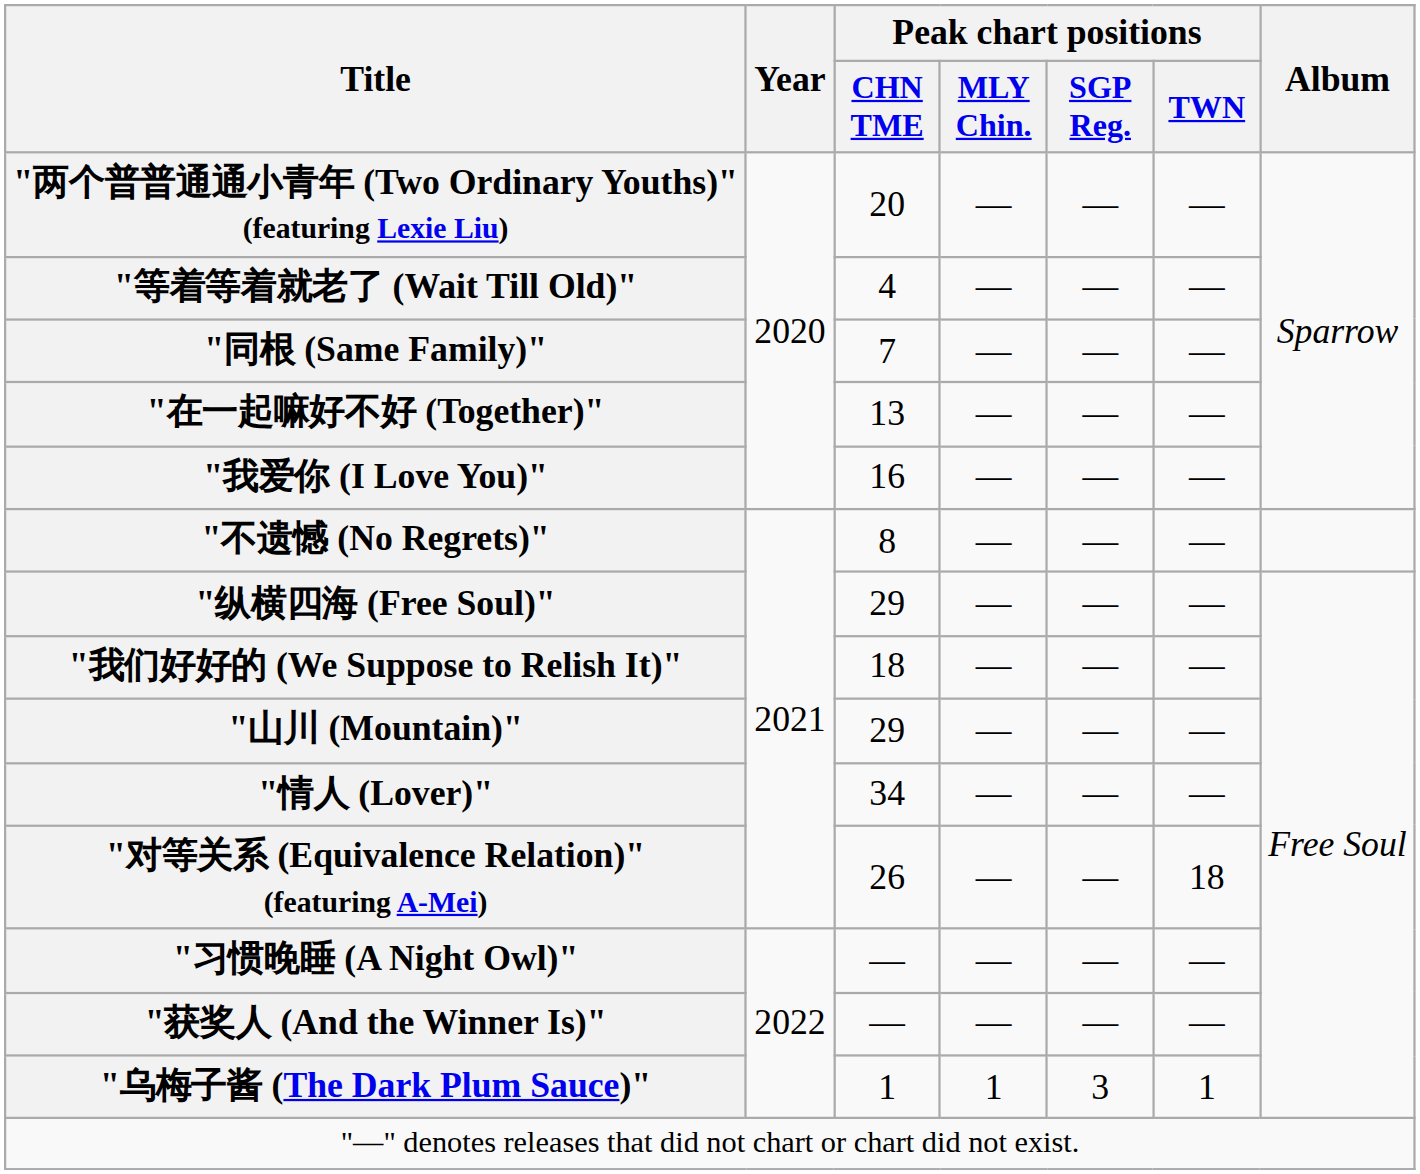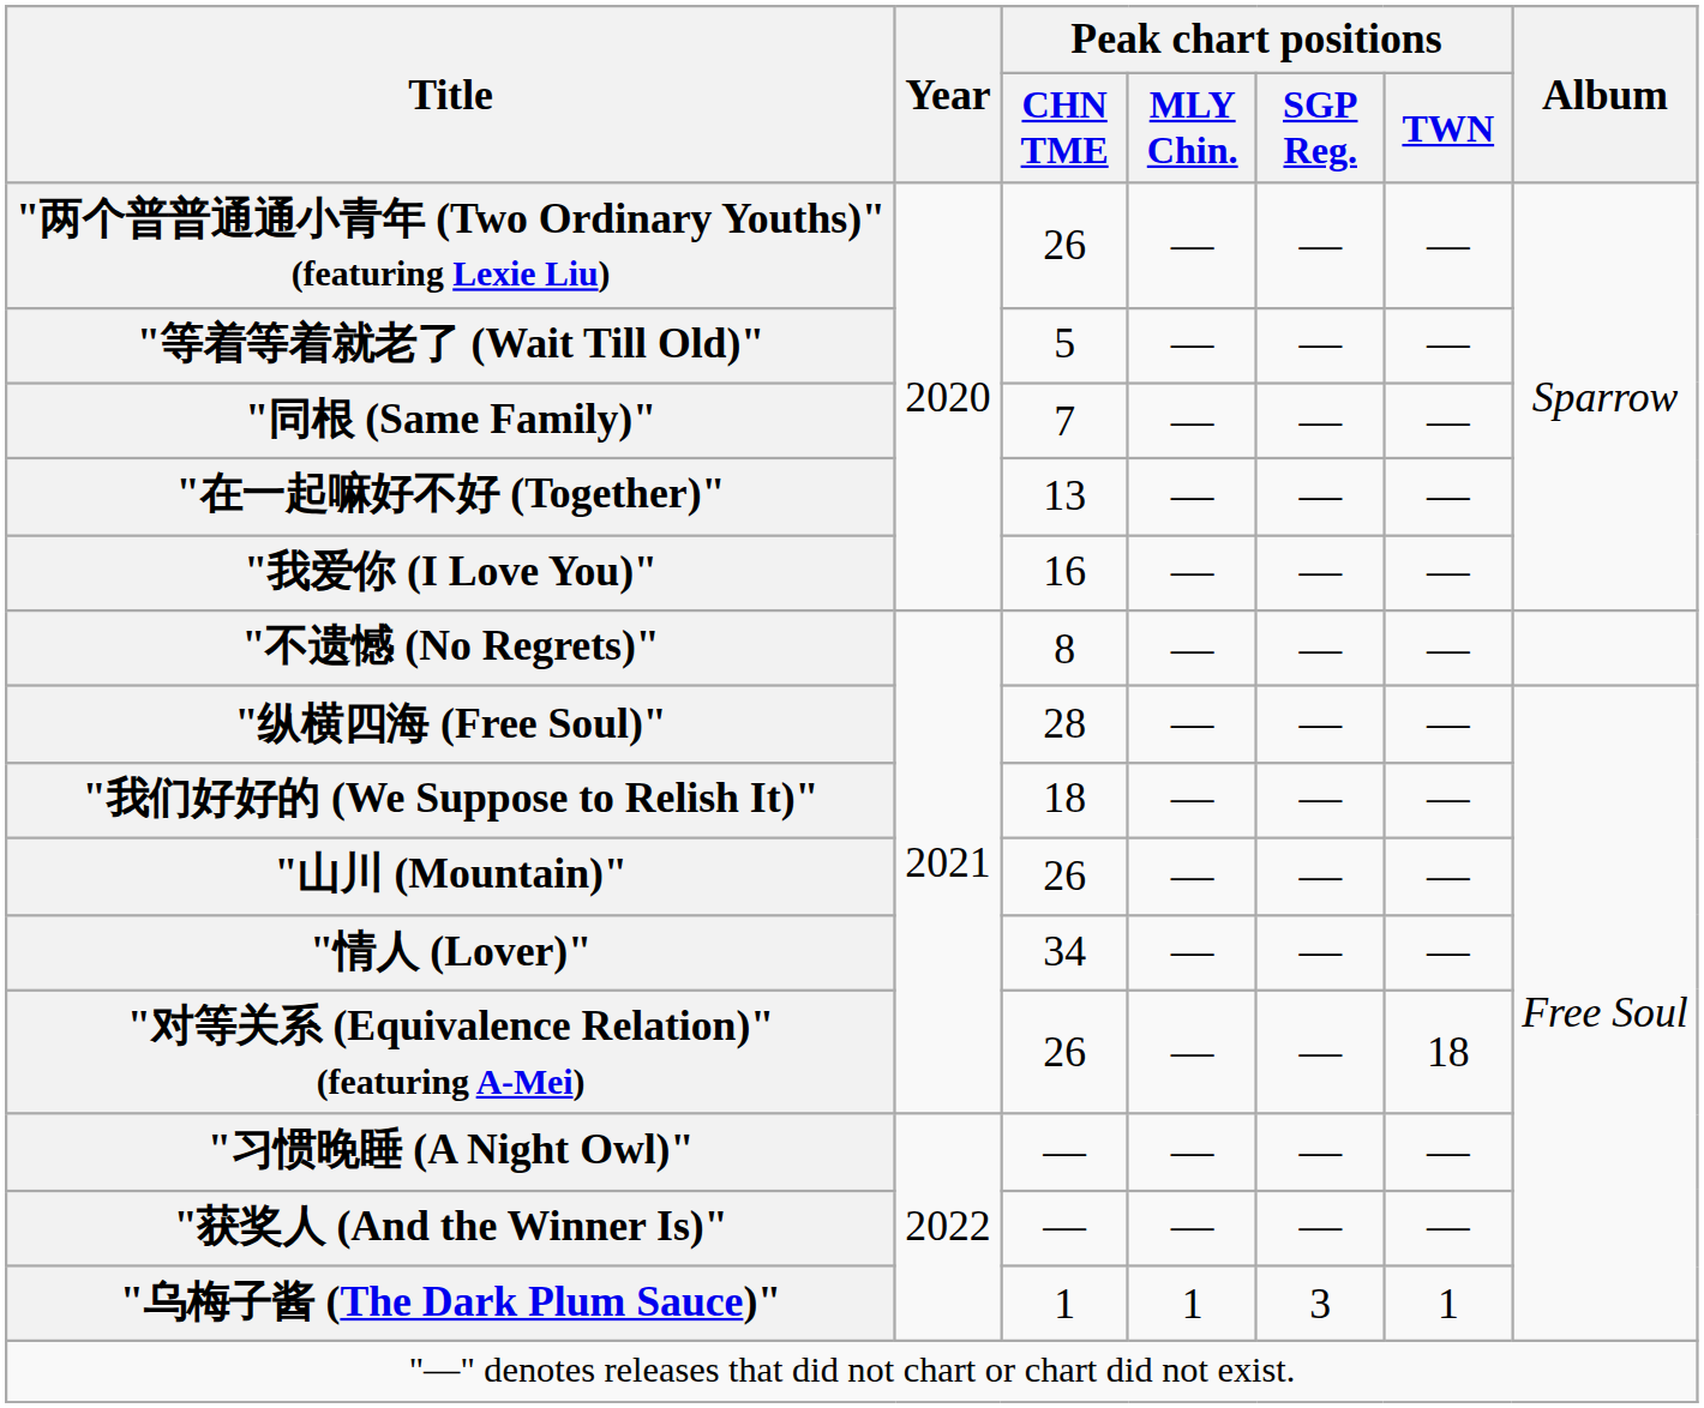"两个普普通通小青年 (Two Ordinary Youths)" (featuring Lexie Liu) | Peak chart positions / CHN TME: 20 -> 26
"等着等着就老了 (Wait Till Old)" | Peak chart positions / CHN TME: 4 -> 5
"纵横四海 (Free Soul)" | Peak chart positions / CHN TME: 29 -> 28
"山川 (Mountain)" | Peak chart positions / CHN TME: 29 -> 26
